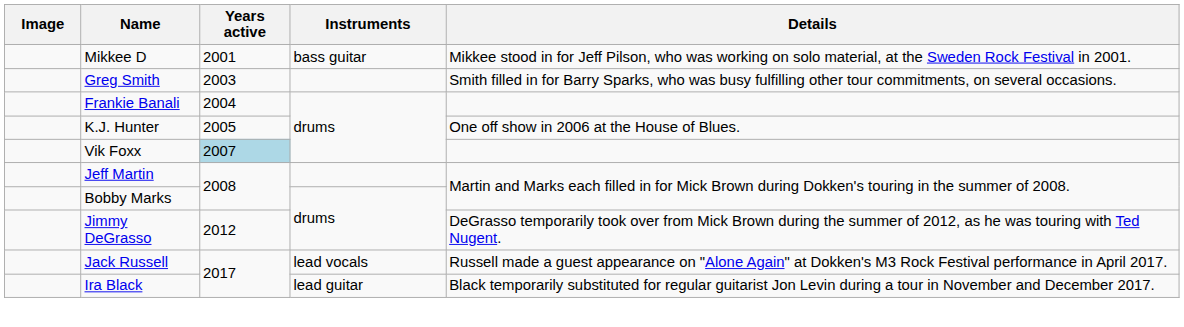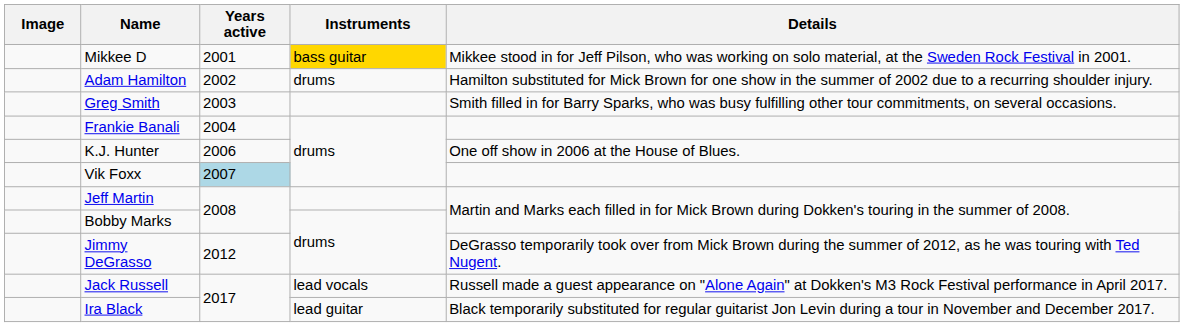Mikkee D | Instruments: no background -> gold background
+ row: Adam Hamilton | 2002 | drums | Hamilton substituted for Mick Brown for one show in the summer of 2002 due to a recurring shoulder injury.
K.J. Hunter | Years active: 2005 -> 2006
